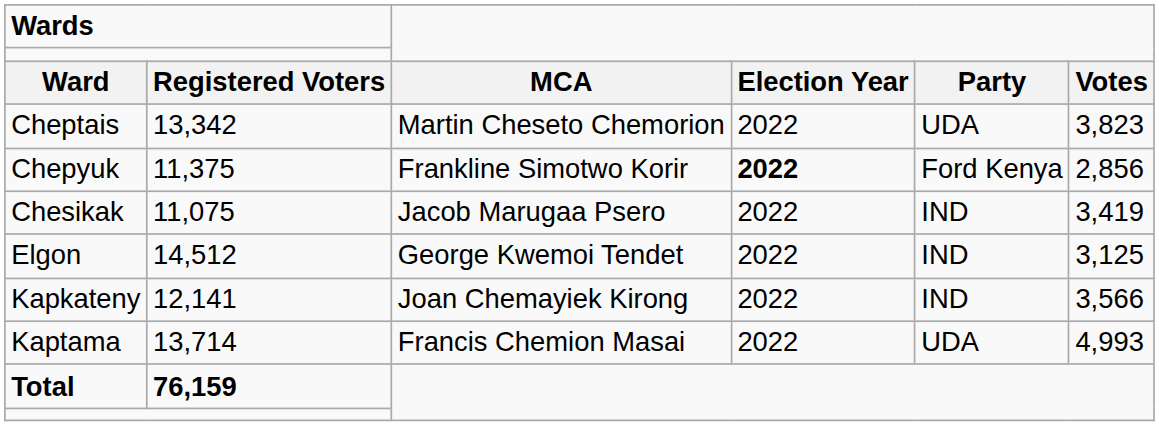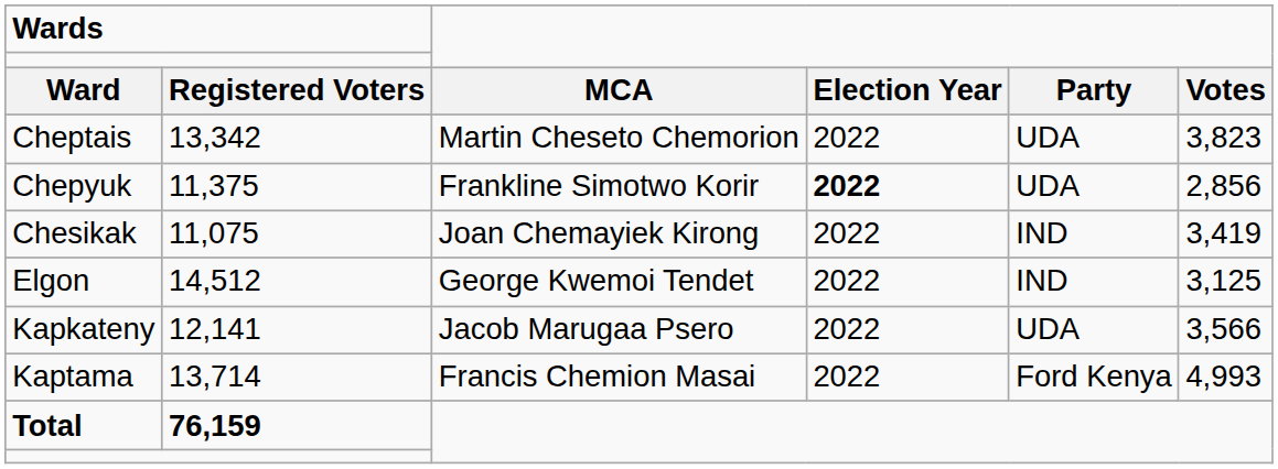Chepyuk | column 5: Ford Kenya -> UDA
Chesikak | column 3: Jacob Marugaa Psero -> Joan Chemayiek Kirong
Kapkateny | column 3: Joan Chemayiek Kirong -> Jacob Marugaa Psero
Kapkateny | column 5: IND -> UDA
Kaptama | column 5: UDA -> Ford Kenya
